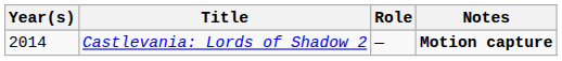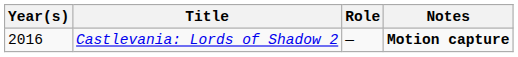Castlevania: Lords of Shadow 2 | Year(s): 2014 -> 2016
